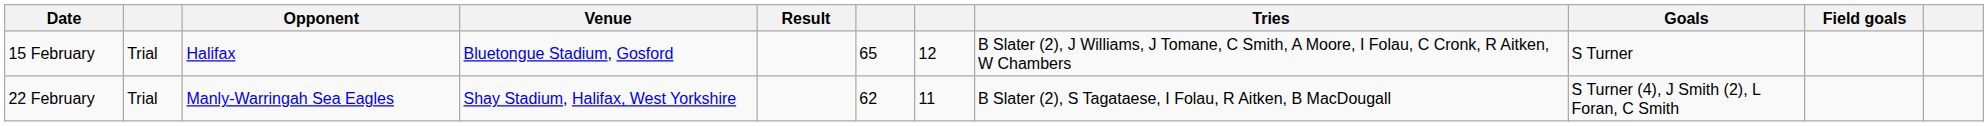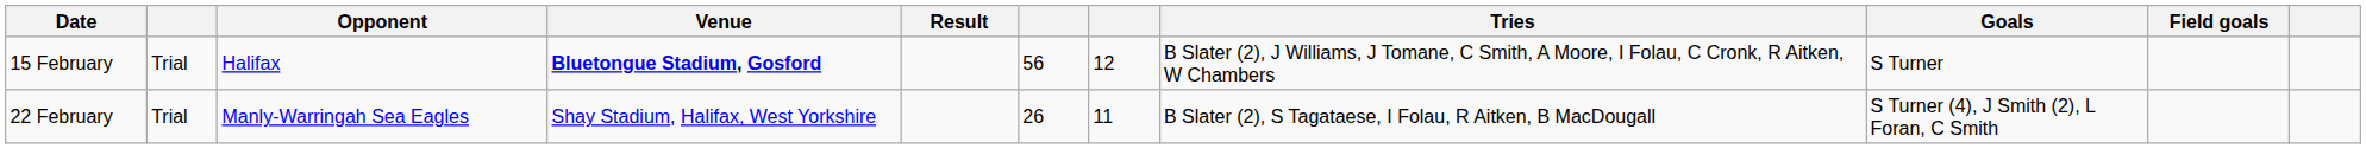15 February | Venue: normal -> bold
15 February | column 6: 65 -> 56
22 February | column 6: 62 -> 26
